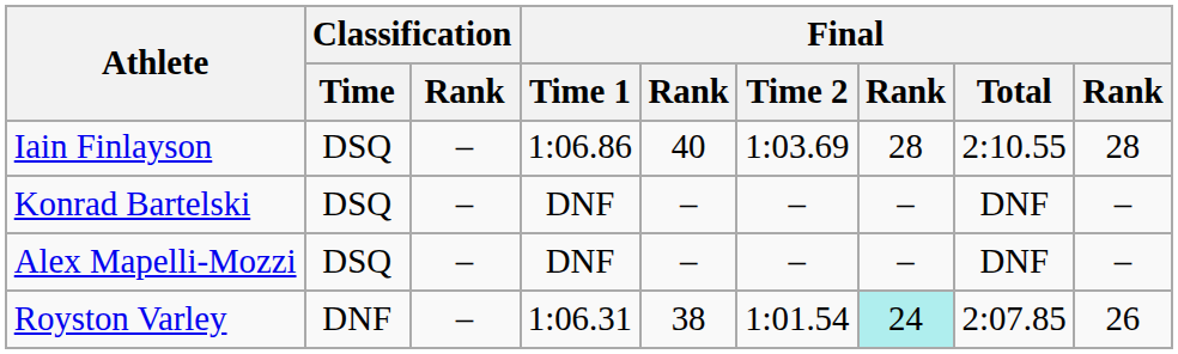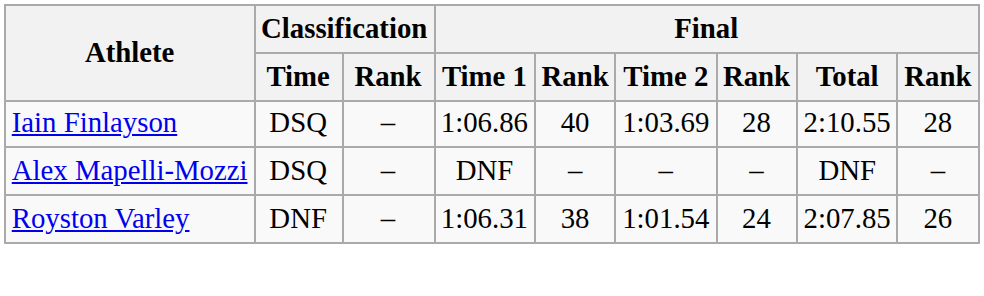- row: Konrad Bartelski | DSQ | – | DNF | – | – | – | DNF | –
Royston Varley | column 7: paleturquoise background -> no background
